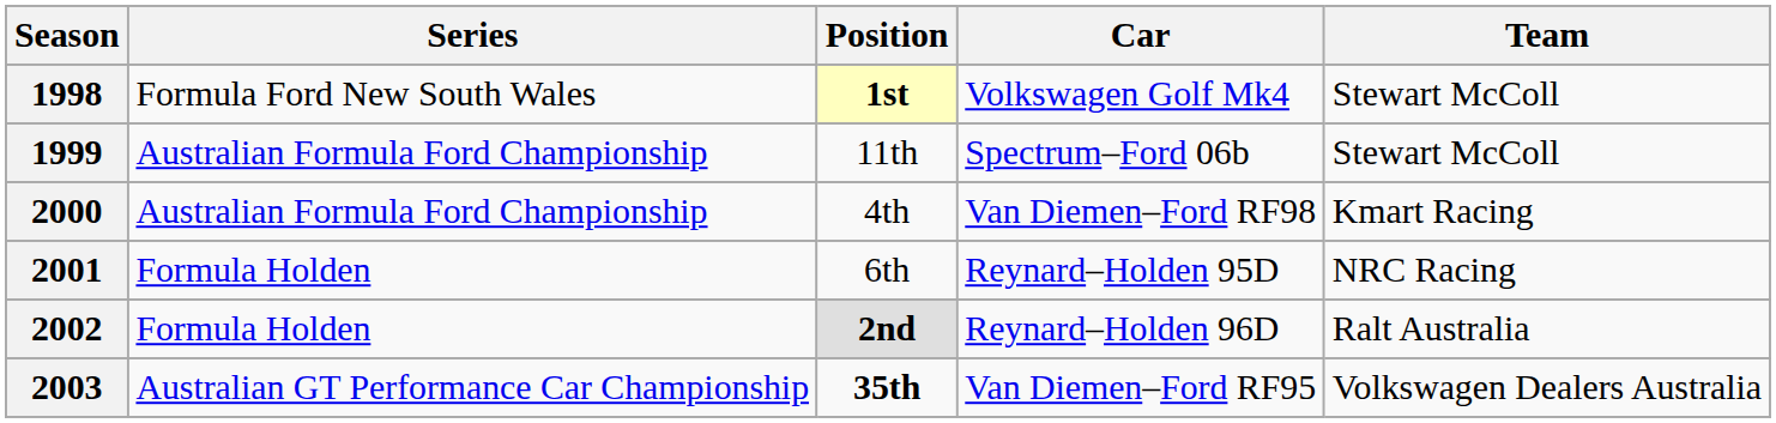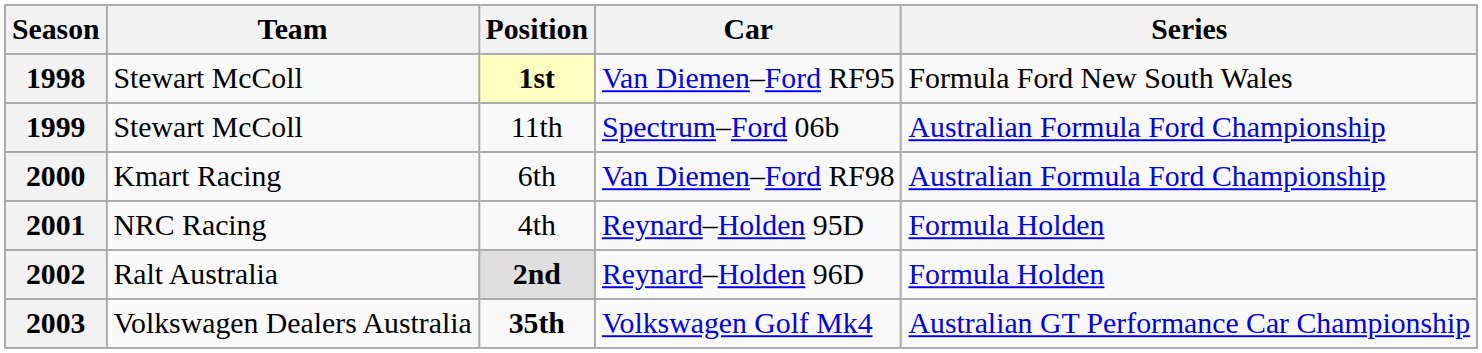columns swapped: Series <-> Team
1998 | Car: Volkswagen Golf Mk4 -> Van Diemen–Ford RF95
2000 | Position: 4th -> 6th
2001 | Position: 6th -> 4th
2003 | Car: Van Diemen–Ford RF95 -> Volkswagen Golf Mk4
